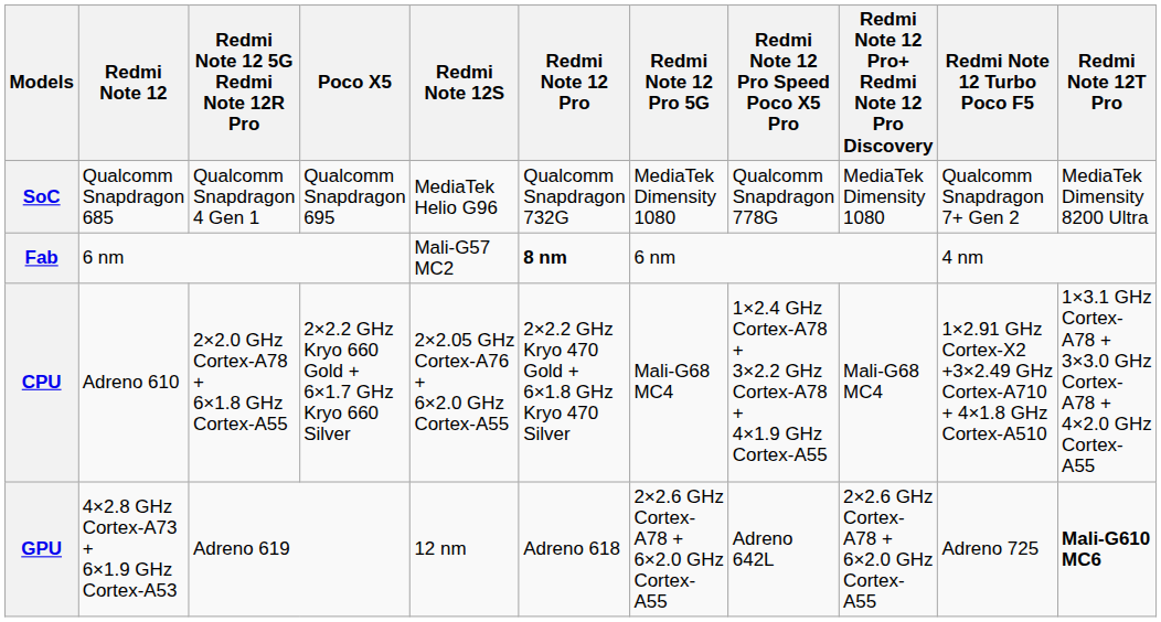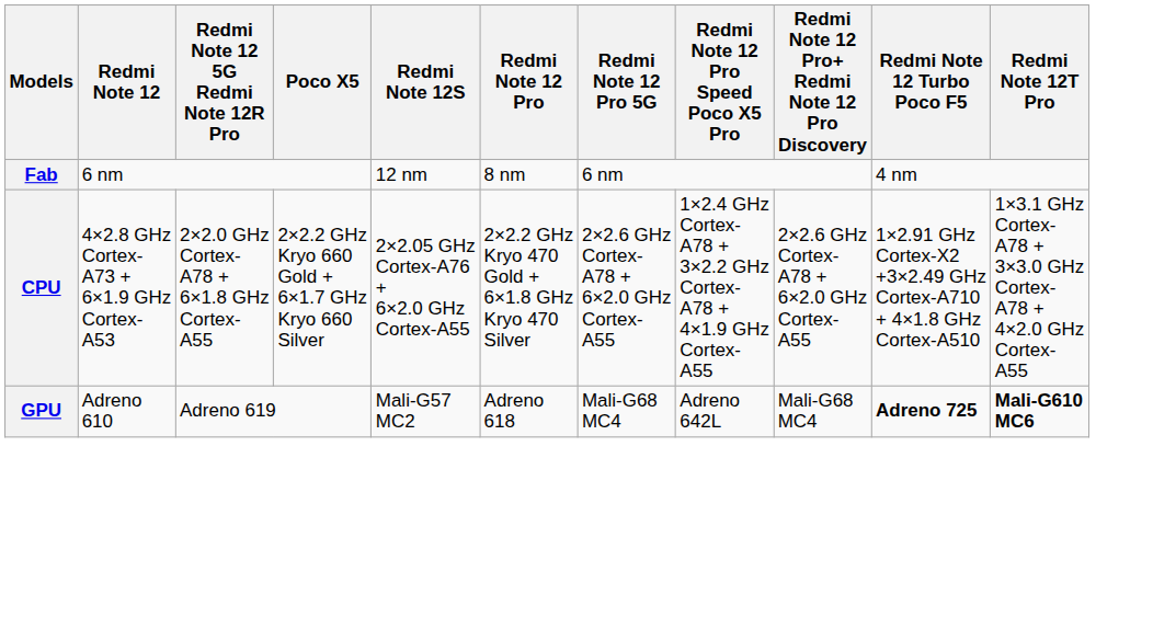- row: SoC | Qualcomm Snapdragon 685 | Qualcomm Snapdragon 4 Gen 1 | Qualcomm Snapdragon 695 | MediaTek Helio G96 | Qualcomm Snapdragon 732G | MediaTek Dimensity 1080 | Qualcomm Snapdragon 778G | MediaTek Dimensity 1080 | Qualcomm Snapdragon 7+ Gen 2 | MediaTek Dimensity 8200 Ultra
Fab | Redmi Note 12S: Mali-G57 MC2 -> 12 nm
Fab | Redmi Note 12 Pro: bold -> normal
CPU | Redmi Note 12: Adreno 610 -> 4×2.8 GHz Cortex-A73 + 6×1.9 GHz Cortex-A53
CPU | Redmi Note 12 Pro 5G: Mali-G68 MC4 -> 2×2.6 GHz Cortex-A78 + 6×2.0 GHz Cortex-A55
CPU | Redmi Note 12 Pro+ Redmi Note 12 Pro Discovery: Mali-G68 MC4 -> 2×2.6 GHz Cortex-A78 + 6×2.0 GHz Cortex-A55
GPU | Redmi Note 12: 4×2.8 GHz Cortex-A73 + 6×1.9 GHz Cortex-A53 -> Adreno 610
GPU | Redmi Note 12S: 12 nm -> Mali-G57 MC2
GPU | Redmi Note 12 Pro 5G: 2×2.6 GHz Cortex-A78 + 6×2.0 GHz Cortex-A55 -> Mali-G68 MC4
GPU | Redmi Note 12 Pro+ Redmi Note 12 Pro Discovery: 2×2.6 GHz Cortex-A78 + 6×2.0 GHz Cortex-A55 -> Mali-G68 MC4
GPU | Redmi Note 12 Turbo Poco F5: normal -> bold
